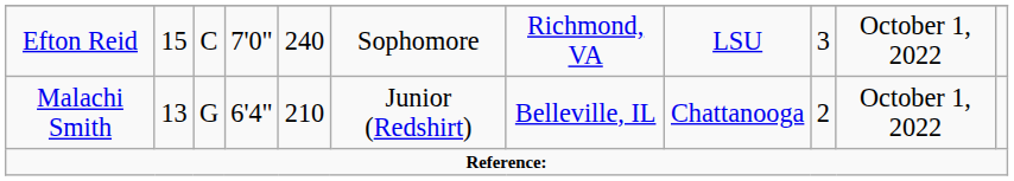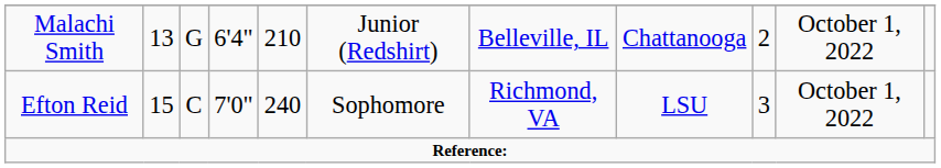rows swapped: Efton Reid <-> Malachi Smith
